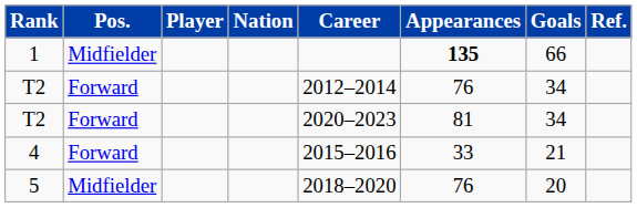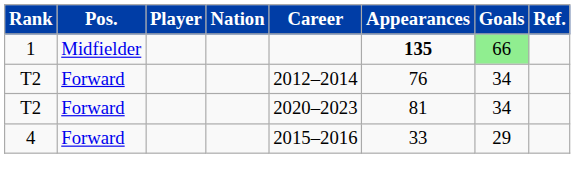1 | Goals: no background -> lightgreen background
4 | Goals: 21 -> 29
- row: 5 | Midfielder | 2018–2020 | 76 | 20
